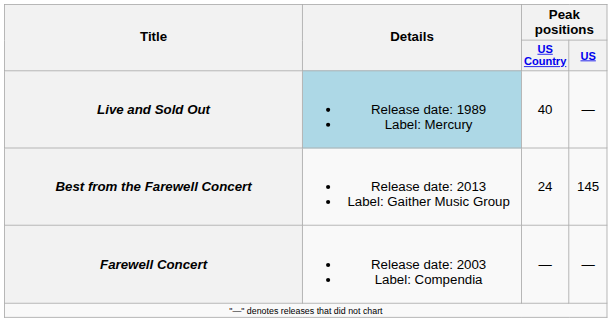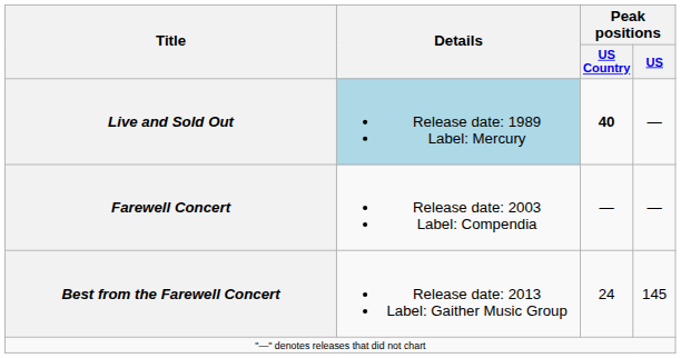Live and Sold Out | Peak positions / US Country: normal -> bold
rows swapped: Farewell Concert <-> Best from the Farewell Concert
